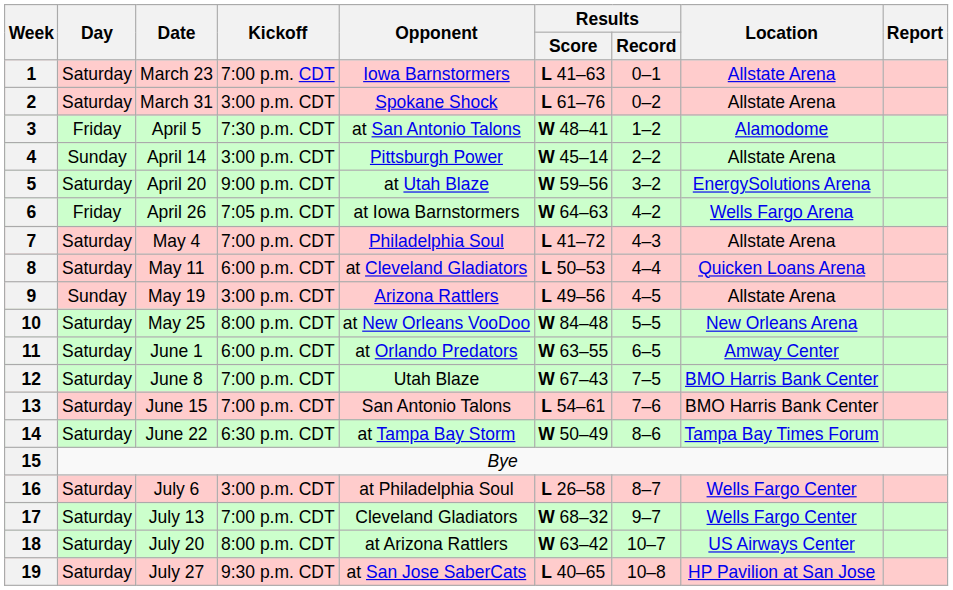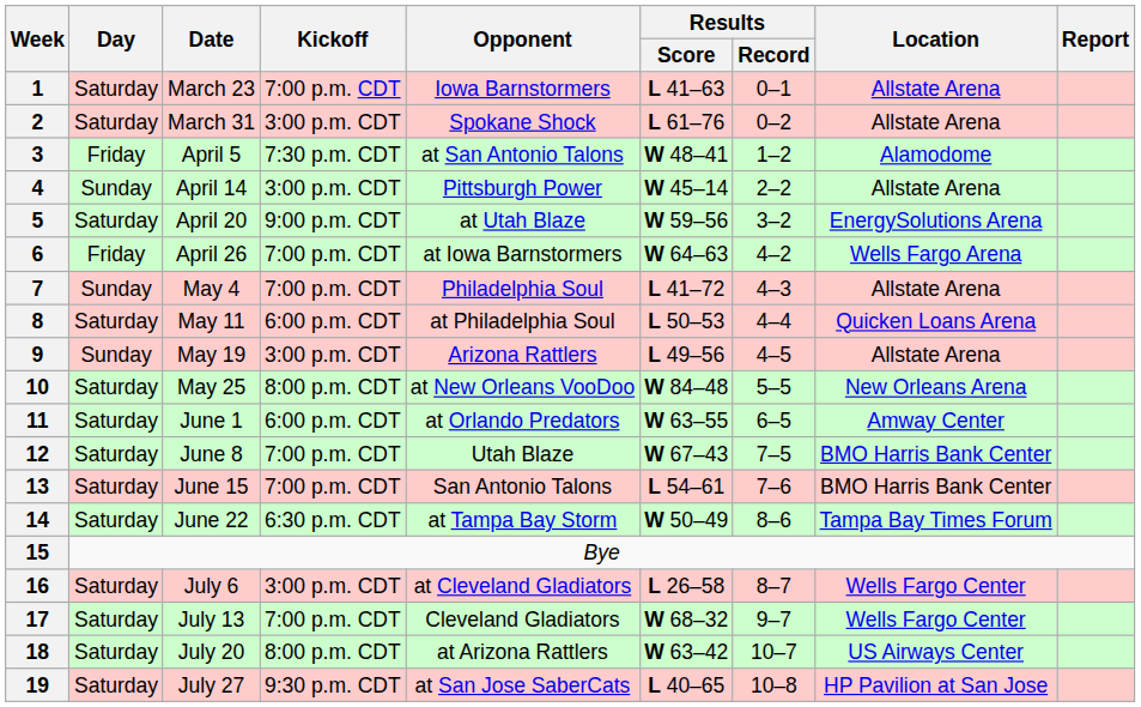6 | Kickoff: 7:05 p.m. CDT -> 7:00 p.m. CDT
7 | Day: Saturday -> Sunday
8 | Opponent: at Cleveland Gladiators -> at Philadelphia Soul
16 | Opponent: at Philadelphia Soul -> at Cleveland Gladiators
